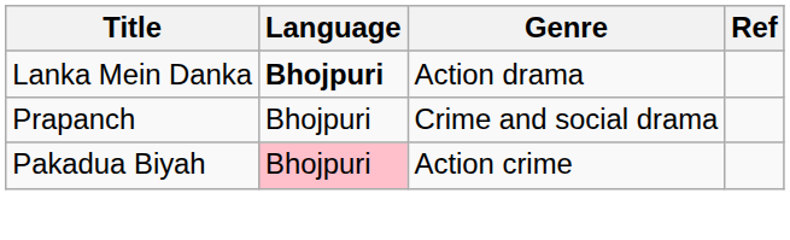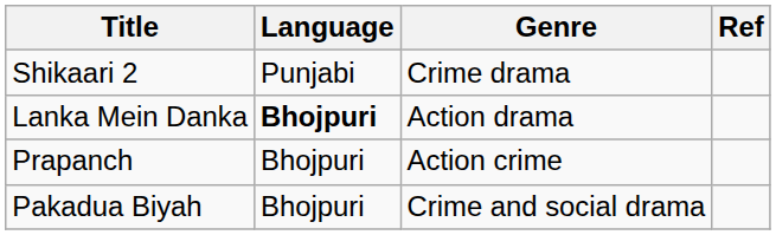+ row: Shikaari 2 | Punjabi | Crime drama
Prapanch | Genre: Crime and social drama -> Action crime
Pakadua Biyah | Language: pink background -> no background
Pakadua Biyah | Genre: Action crime -> Crime and social drama
